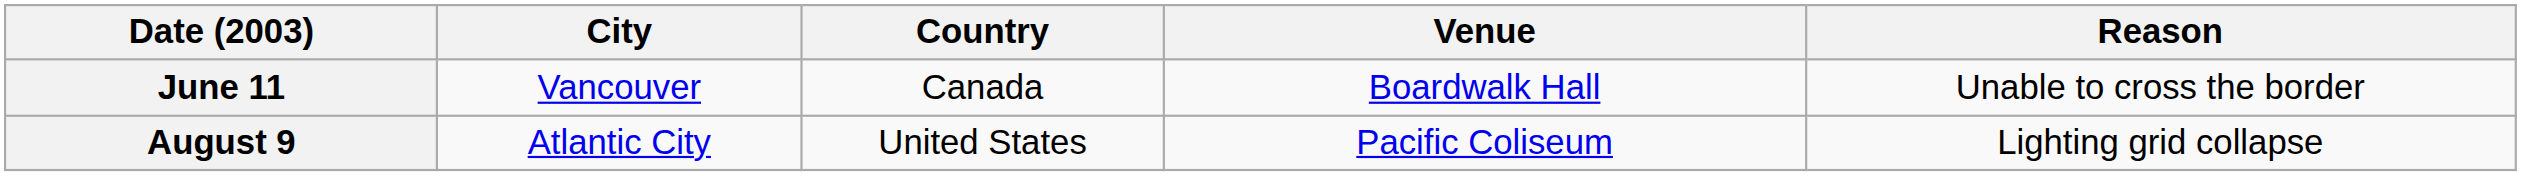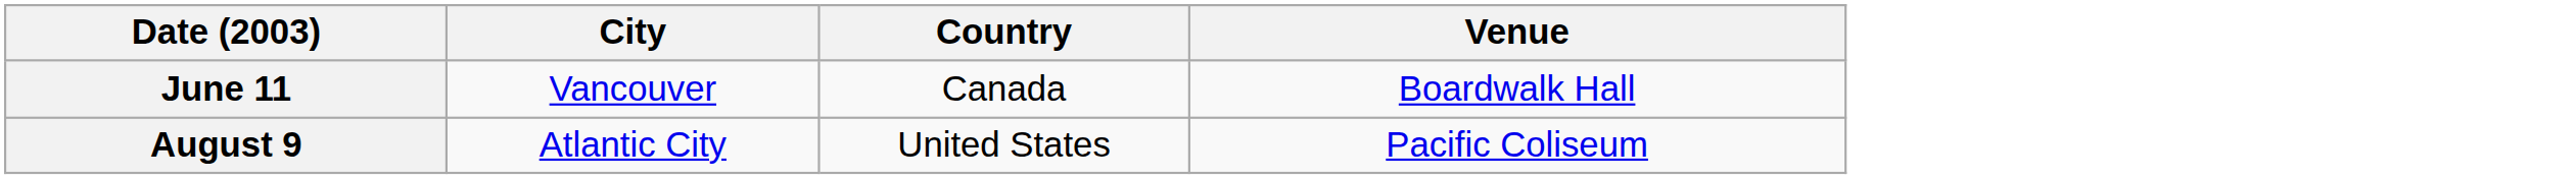- column: Reason | Unable to cross the border | Lighting grid collapse
